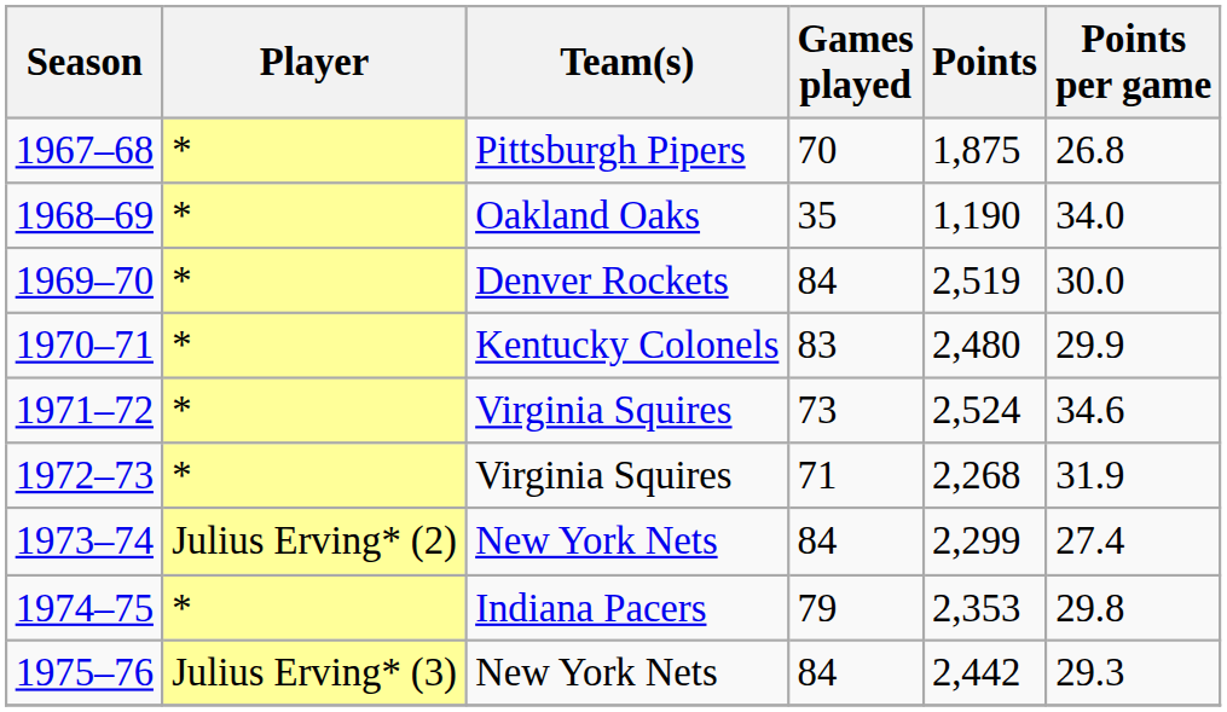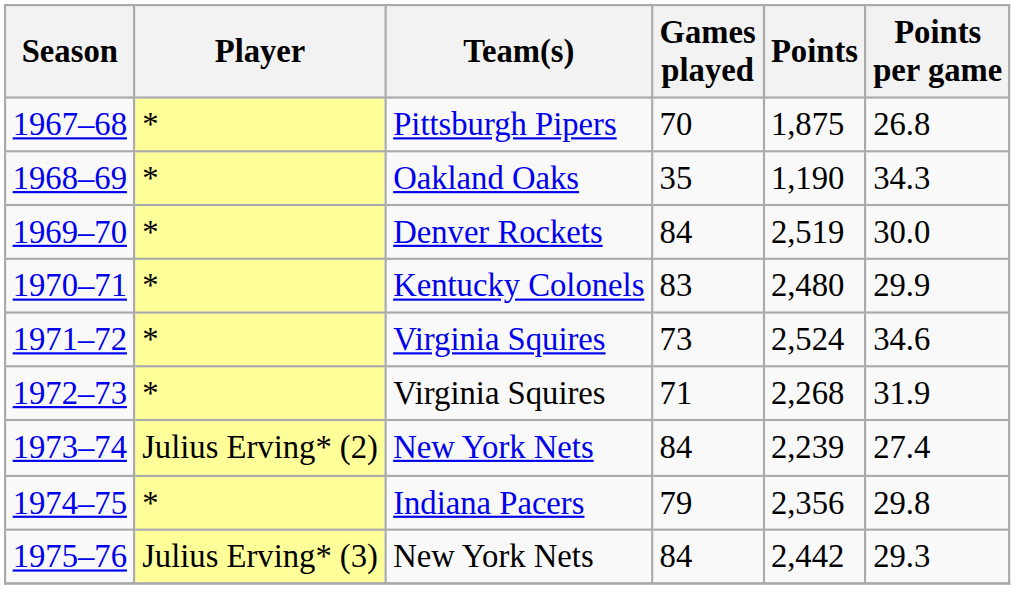1968–69 | Points per game: 34.0 -> 34.3
1973–74 | Points: 2,299 -> 2,239
1974–75 | Points: 2,353 -> 2,356
